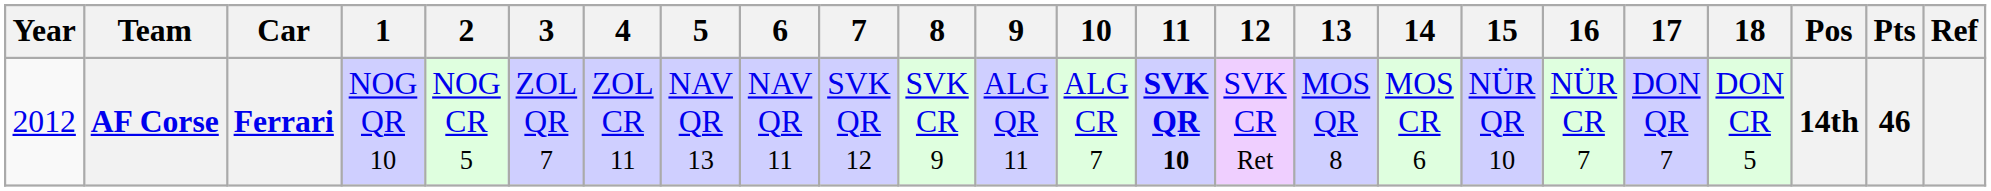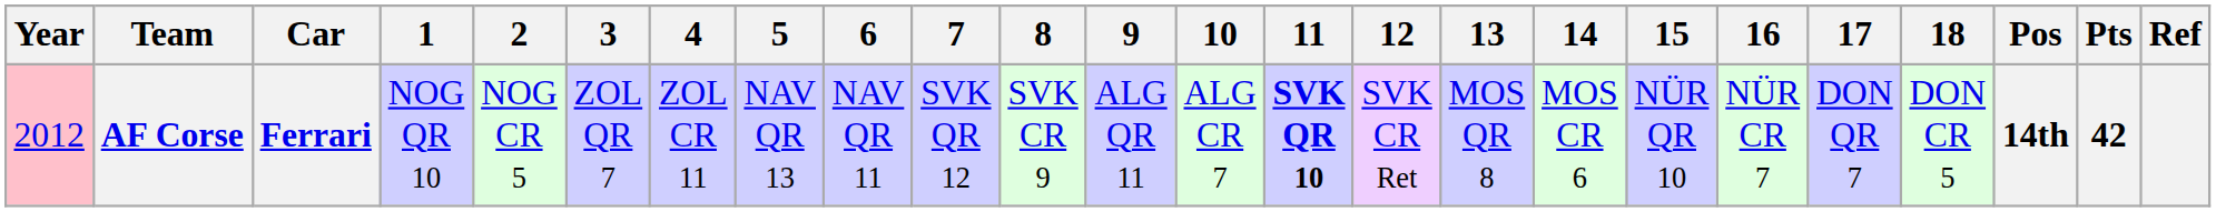AF Corse | Year: no background -> pink background
AF Corse | Pts: 46 -> 42
